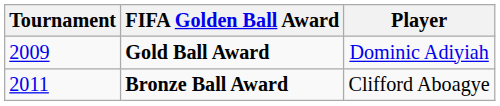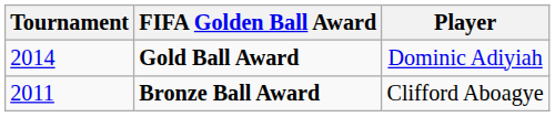Gold Ball Award | Tournament: 2009 -> 2014
